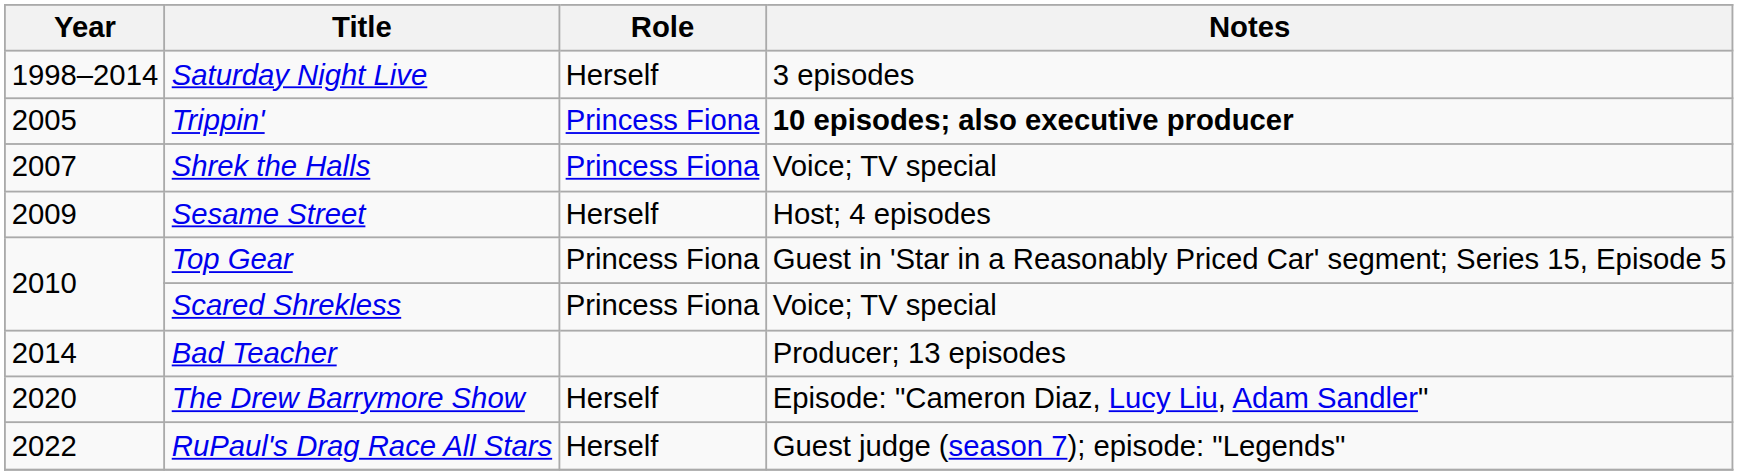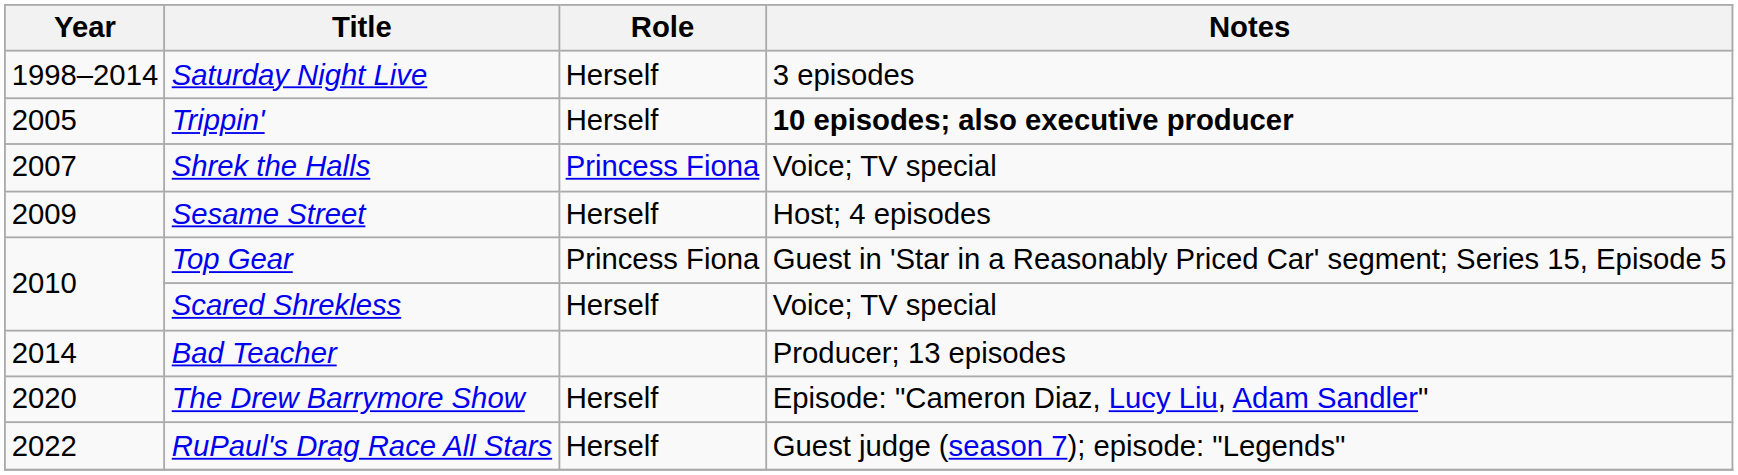Trippin' | Role: Princess Fiona -> Herself
Scared Shrekless | Role: Princess Fiona -> Herself
